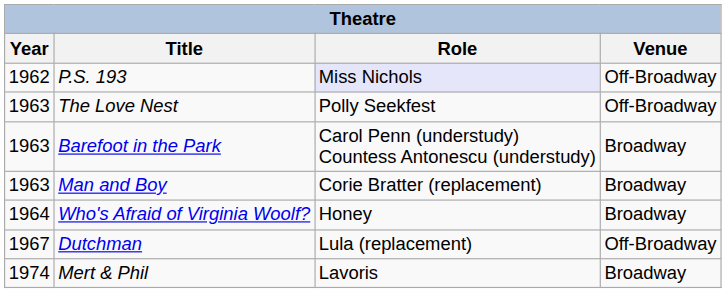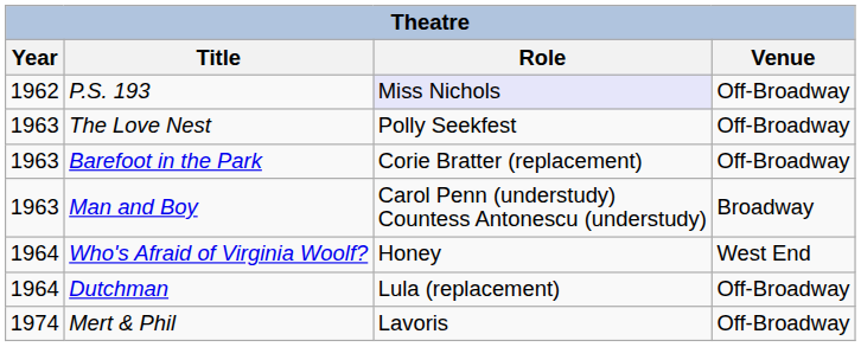Barefoot in the Park | Role: Carol Penn (understudy) Countess Antonescu (understudy) -> Corie Bratter (replacement)
Barefoot in the Park | Venue: Broadway -> Off-Broadway
Man and Boy | Role: Corie Bratter (replacement) -> Carol Penn (understudy) Countess Antonescu (understudy)
Who's Afraid of Virginia Woolf? | Venue: Broadway -> West End
Dutchman | Year: 1967 -> 1964
Mert & Phil | Venue: Broadway -> Off-Broadway
